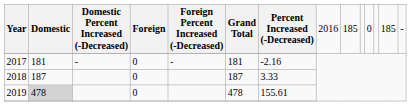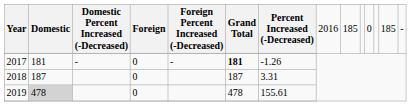2017 | column 6: normal -> bold
2017 | column 7: -2.16 -> -1.26
2018 | column 7: 3.33 -> 3.31
